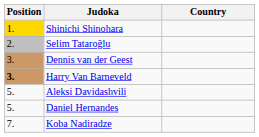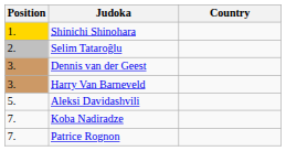Harry Van Barneveld | Position: bold -> normal
- row: 5. | Daniel Hernandes
+ row: 7. | Patrice Rognon
